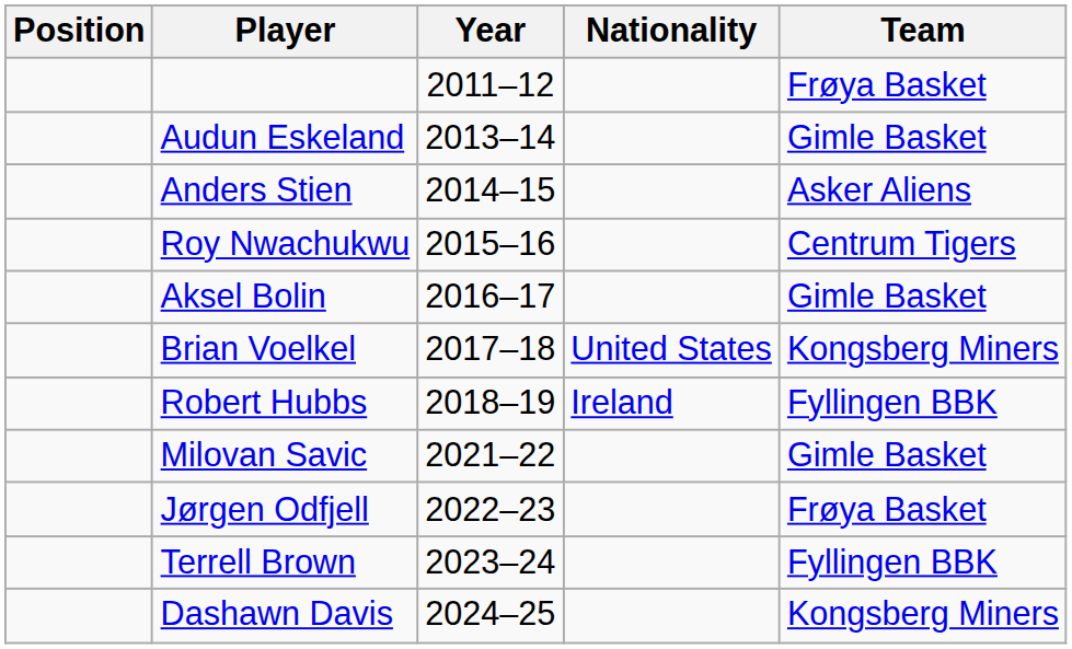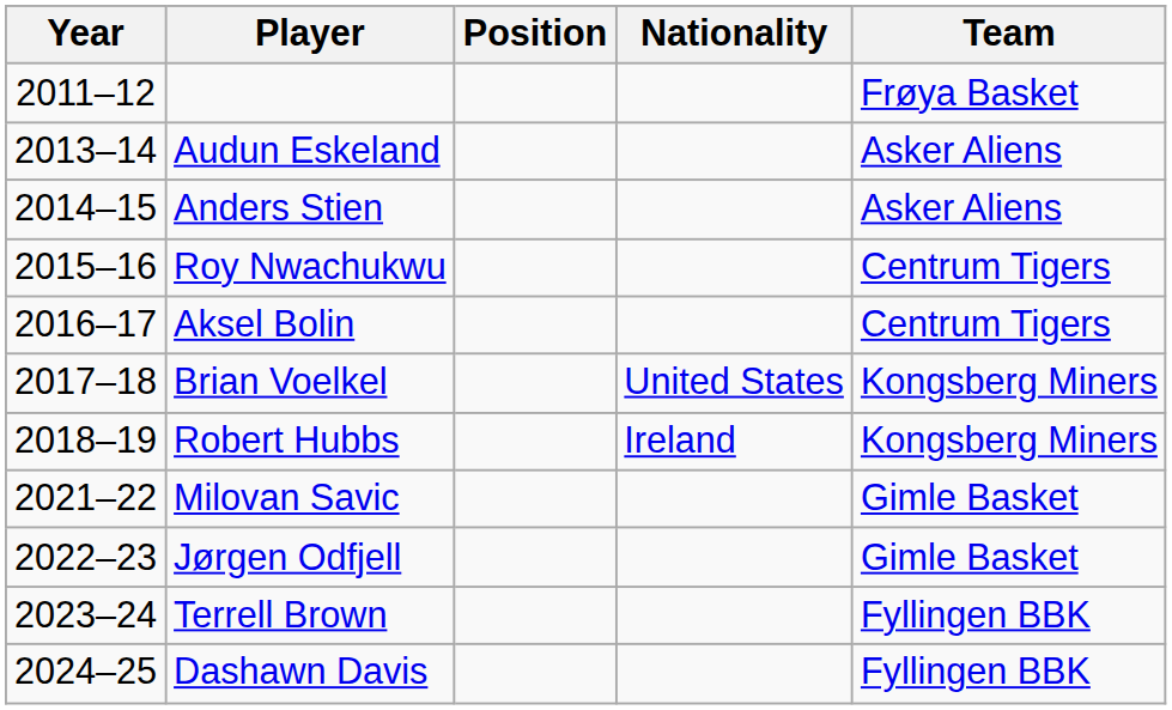columns swapped: Year <-> Position
Audun Eskeland | Team: Gimle Basket -> Asker Aliens
Aksel Bolin | Team: Gimle Basket -> Centrum Tigers
Robert Hubbs | Team: Fyllingen BBK -> Kongsberg Miners
Jørgen Odfjell | Team: Frøya Basket -> Gimle Basket
Dashawn Davis | Team: Kongsberg Miners -> Fyllingen BBK
